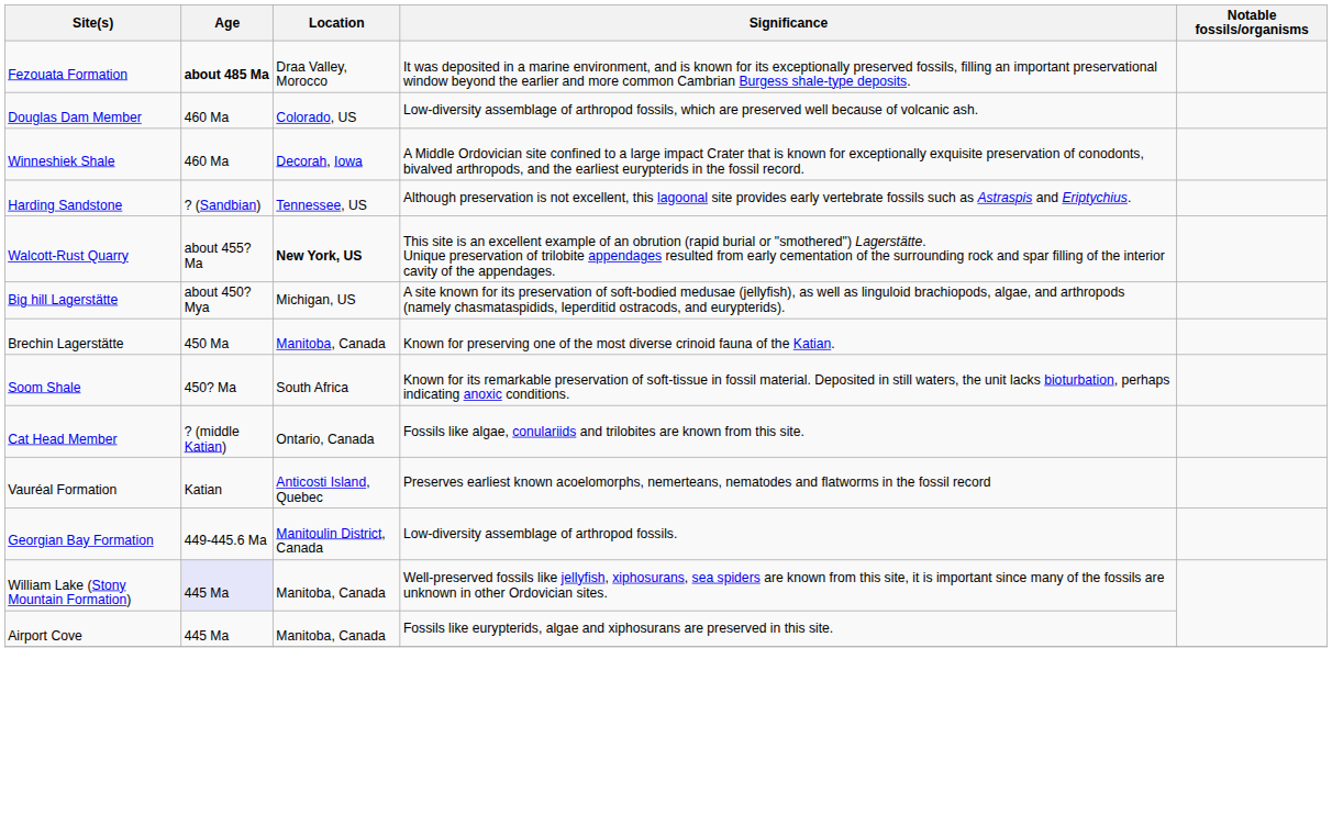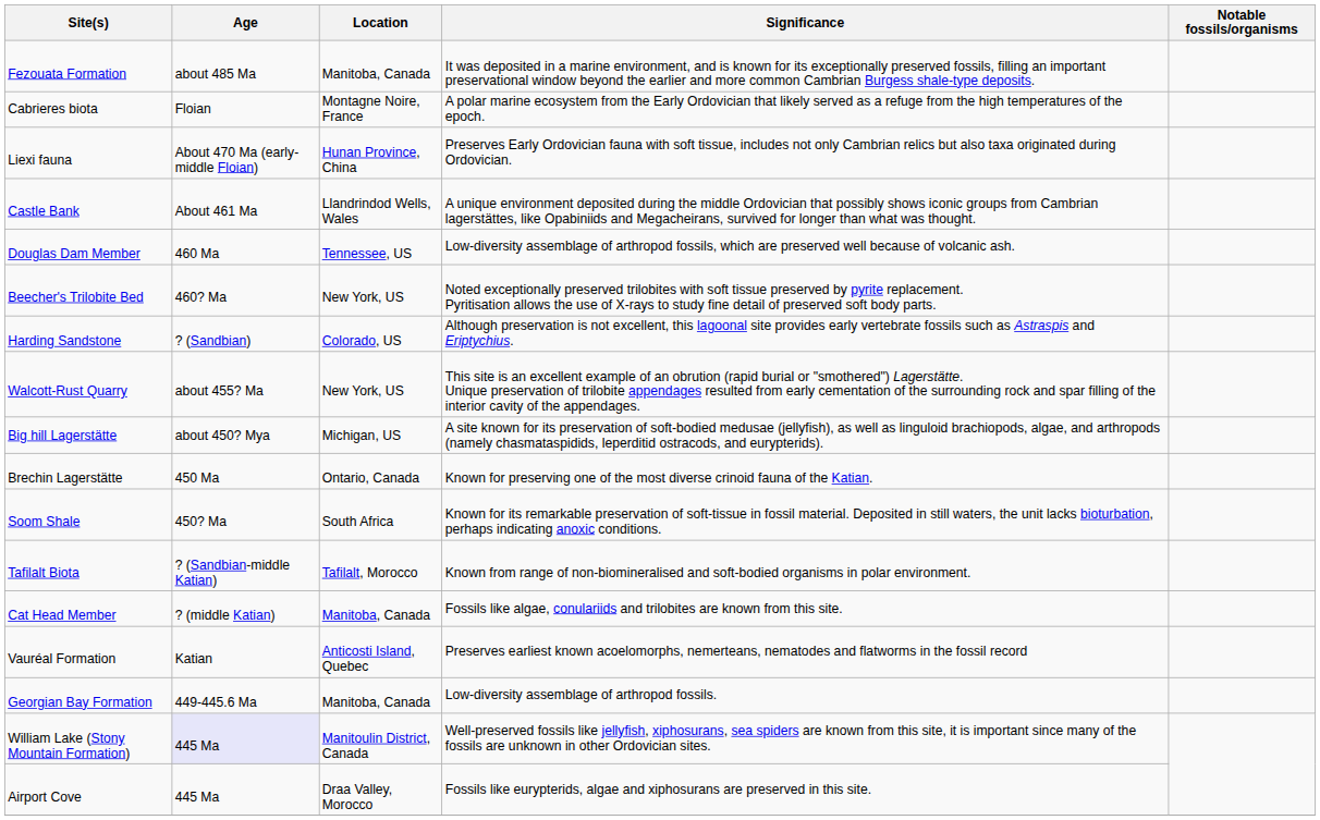Fezouata Formation | Age: bold -> normal
Fezouata Formation | Location: Draa Valley, Morocco -> Manitoba, Canada
+ row: Cabrieres biota | Floian | Montagne Noire, France | A polar marine ecosystem from the Early Ordovician that likely served as a refuge from the high temperatures of the epoch.
+ row: Liexi fauna | About 470 Ma (early-middle Floian) | Hunan Province, China | Preserves Early Ordovician fauna with soft tissue, includes not only Cambrian relics but also taxa originated during Ordovician.
+ row: Castle Bank | About 461 Ma | Llandrindod Wells, Wales | A unique environment deposited during the middle Ordovician that possibly shows iconic groups from Cambrian lagerstättes, like Opabiniids and Megacheirans, survived for longer than what was thought.
Douglas Dam Member | Location: Colorado, US -> Tennessee, US
- row: Winneshiek Shale | 460 Ma | Decorah, Iowa | A Middle Ordovician site confined to a large impact Crater that is known for exceptionally exquisite preservation of conodonts, bivalved arthropods, and the earliest eurypterids in the fossil record.
+ row: Beecher's Trilobite Bed | 460? Ma | New York, US | Noted exceptionally preserved trilobites with soft tissue preserved by pyrite replacement. Pyritisation allows the use of X-rays to study fine detail of preserved soft body parts.
Harding Sandstone | Location: Tennessee, US -> Colorado, US
Walcott-Rust Quarry | Location: bold -> normal
Brechin Lagerstätte | Location: Manitoba, Canada -> Ontario, Canada
+ row: Tafilalt Biota | ? (Sandbian-middle Katian) | Tafilalt, Morocco | Known from range of non-biomineralised and soft-bodied organisms in polar environment.
Cat Head Member | Location: Ontario, Canada -> Manitoba, Canada
Georgian Bay Formation | Location: Manitoulin District, Canada -> Manitoba, Canada
William Lake (Stony Mountain Formation) | Location: Manitoba, Canada -> Manitoulin District, Canada
Airport Cove | Location: Manitoba, Canada -> Draa Valley, Morocco
